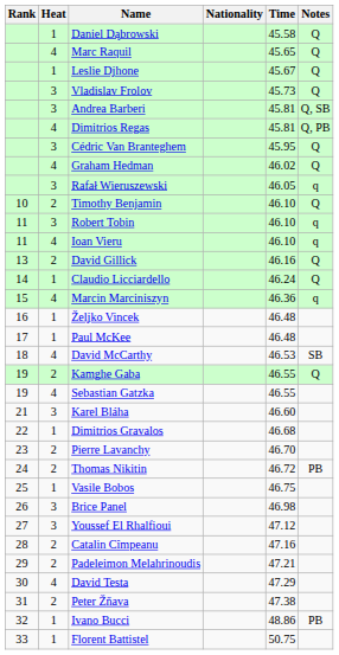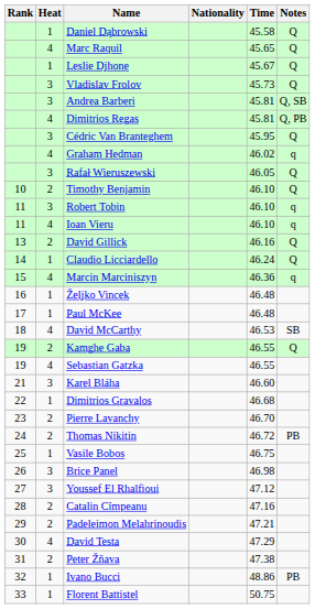Graham Hedman | Notes: Q -> q
Rafał Wieruszewski | Notes: q -> Q
